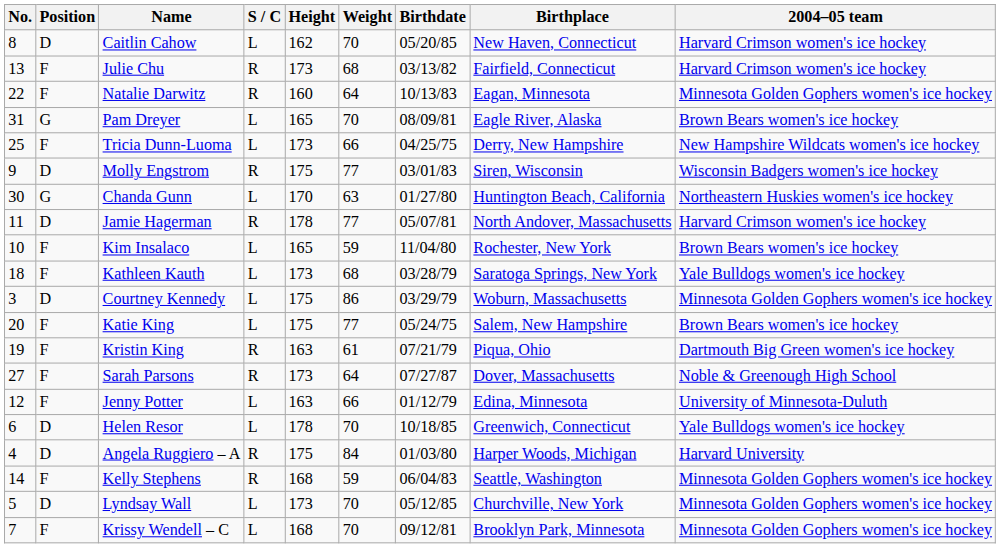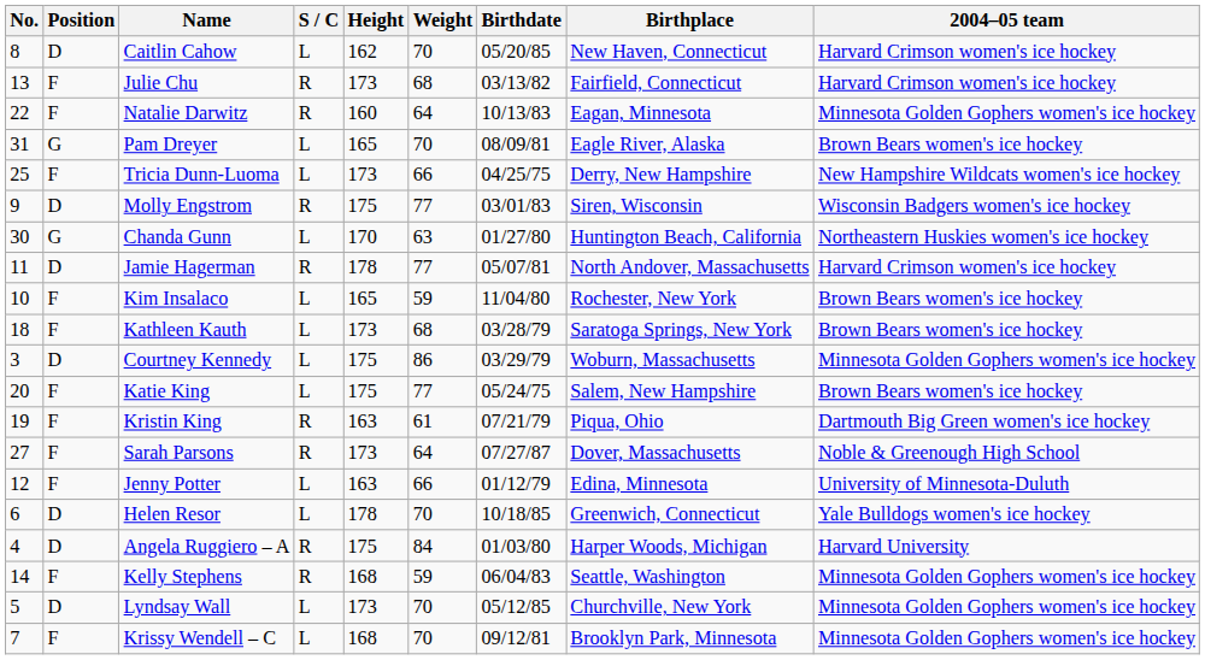Kathleen Kauth | 2004–05 team: Yale Bulldogs women's ice hockey -> Brown Bears women's ice hockey
